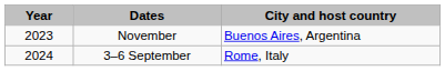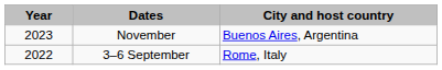3–6 September | Year: 2024 -> 2022
